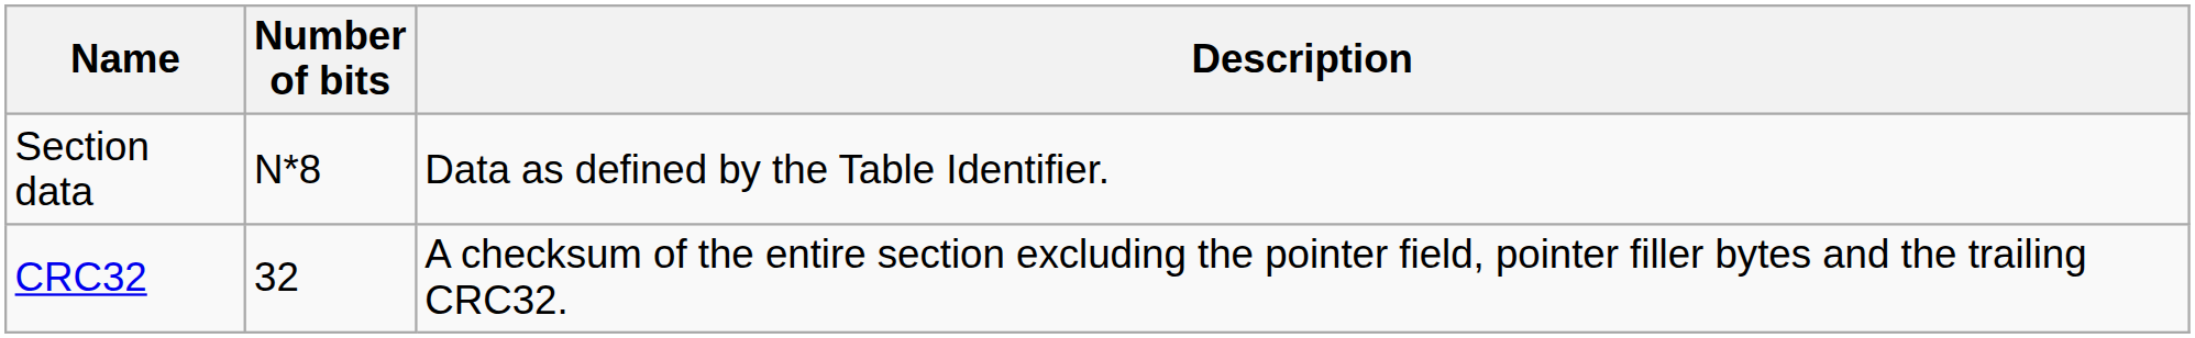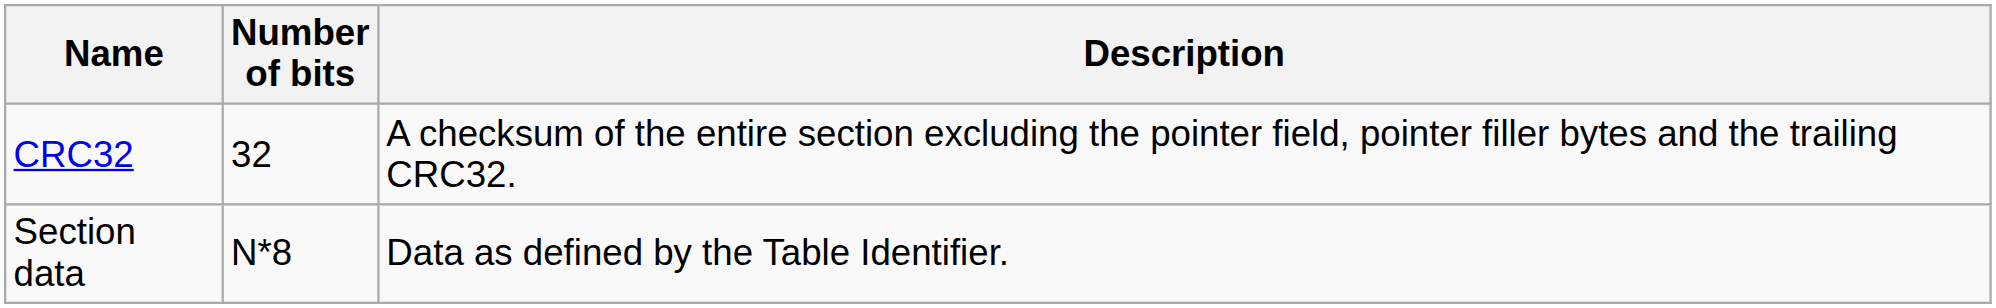rows swapped: Section data <-> CRC32
